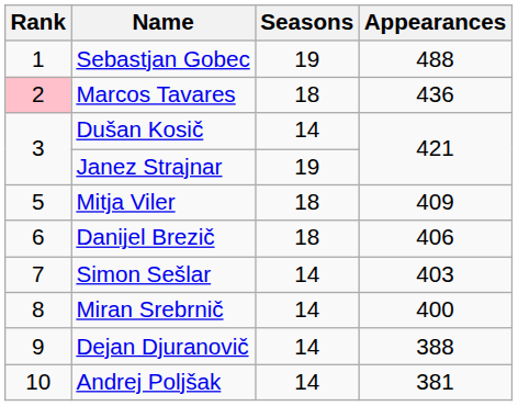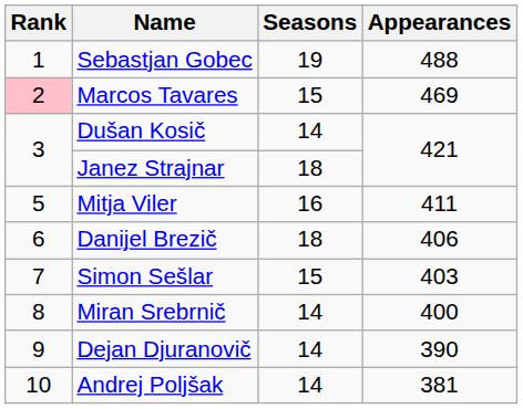Marcos Tavares | Seasons: 18 -> 15
Marcos Tavares | Appearances: 436 -> 469
Janez Strajnar | Seasons: 19 -> 18
Mitja Viler | Seasons: 18 -> 16
Mitja Viler | Appearances: 409 -> 411
Simon Sešlar | Seasons: 14 -> 15
Dejan Djuranovič | Appearances: 388 -> 390
